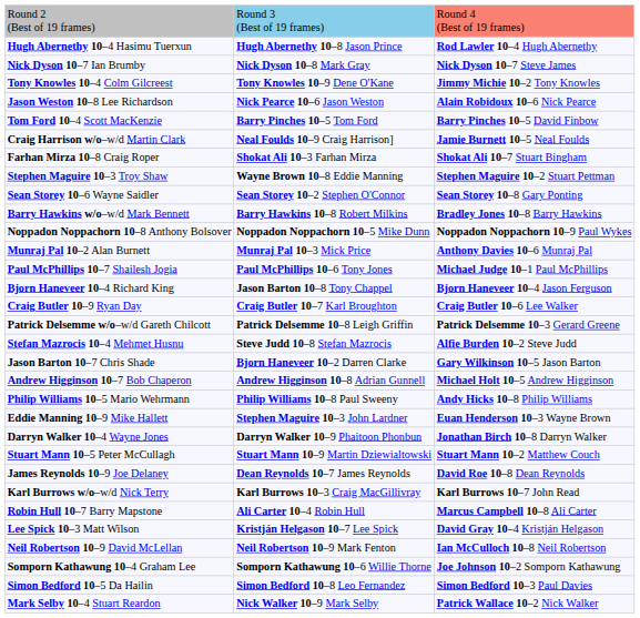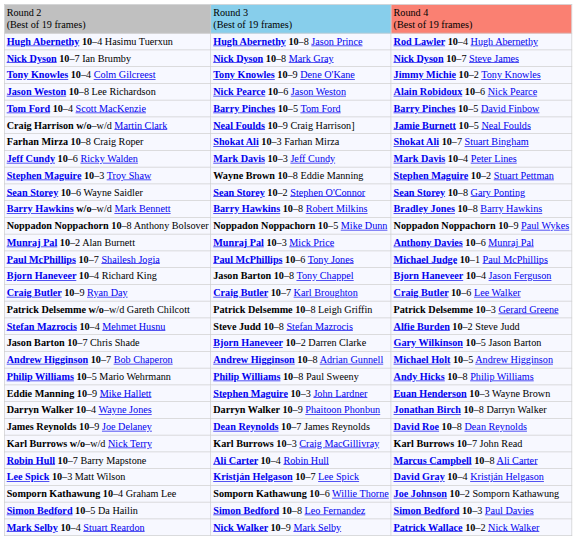+ row: Jeff Cundy 10–6 Ricky Walden | Mark Davis 10–3 Jeff Cundy | Mark Davis 10–4 Peter Lines
- row: Stuart Mann 10–5 Peter McCullagh | Stuart Mann 10–9 Martin Dziewialtowski | Stuart Mann 10–2 Matthew Couch
- row: Neil Robertson 10–9 David McLellan | Neil Robertson 10–9 Mark Fenton | Ian McCulloch 10–8 Neil Robertson
